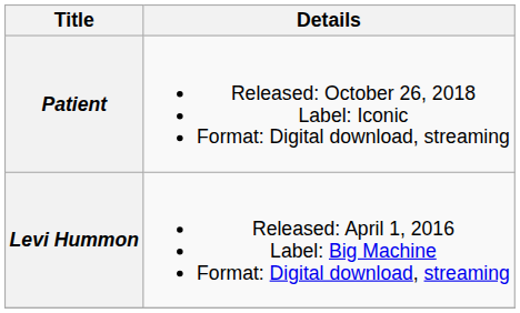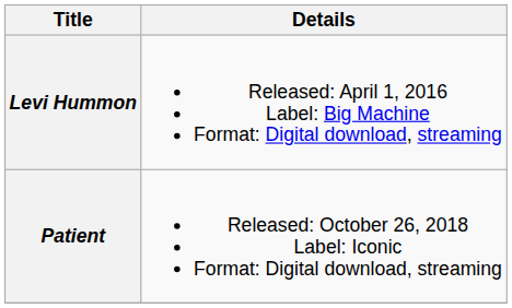rows swapped: Levi Hummon <-> Patient
